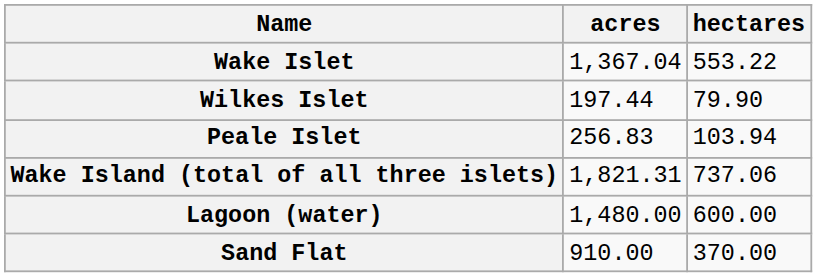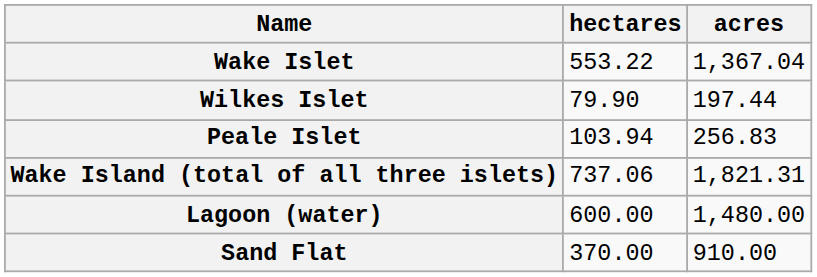columns swapped: acres <-> hectares
